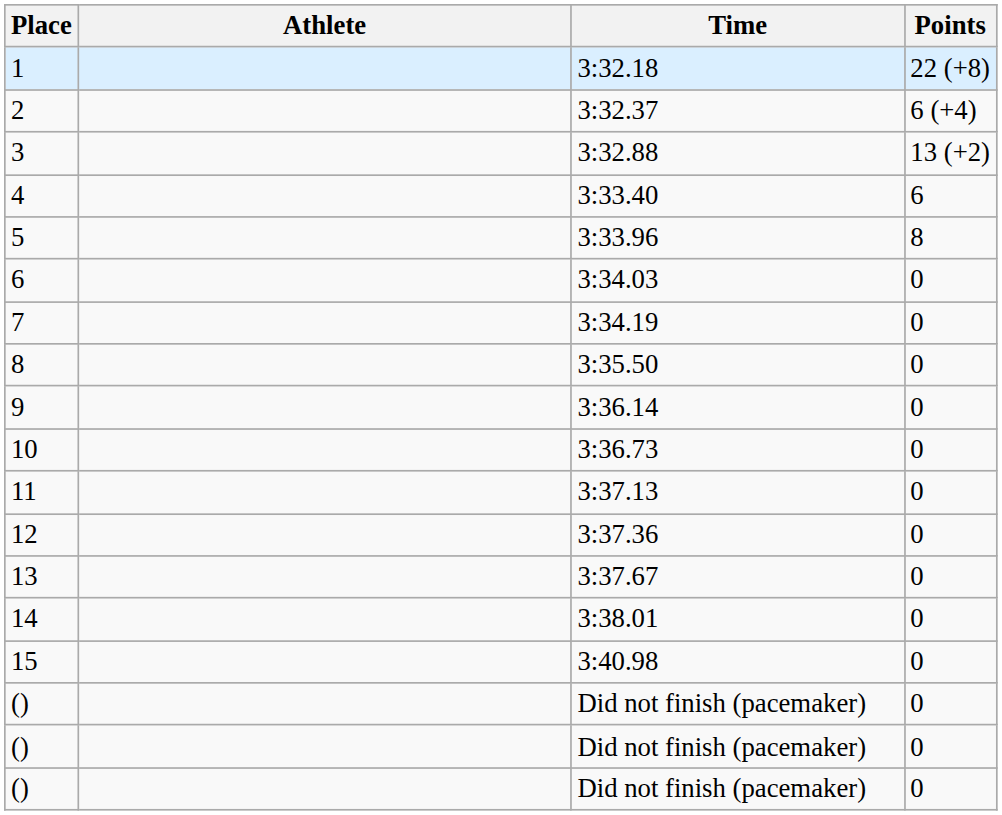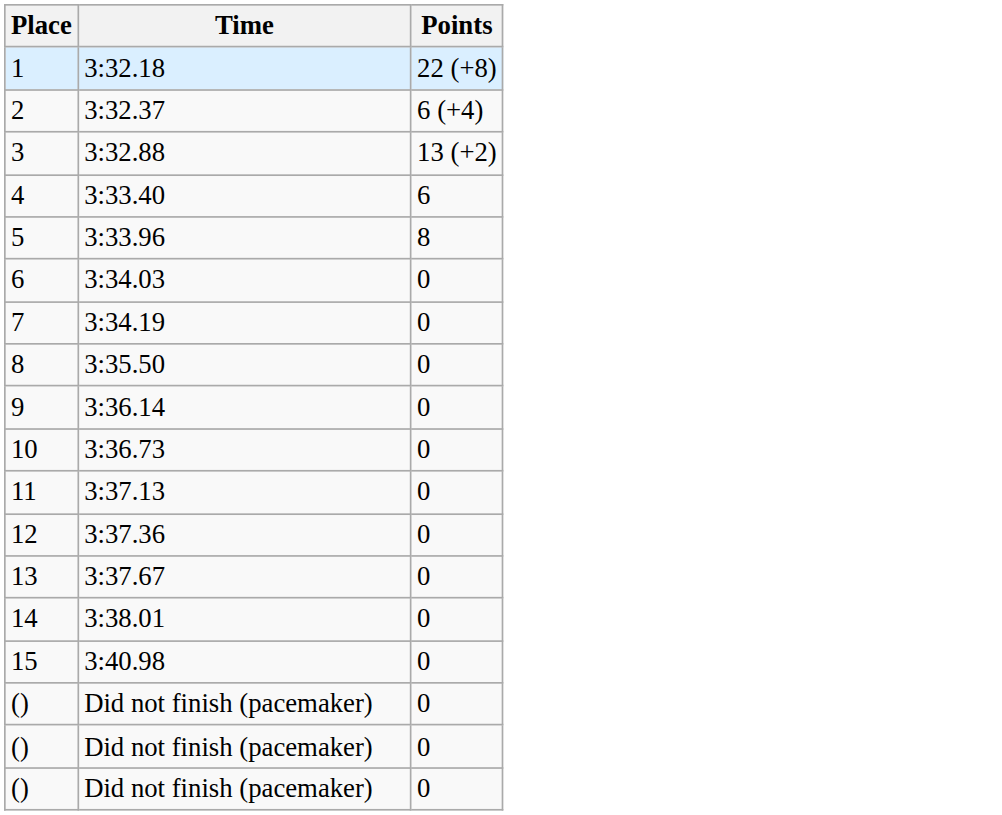- column: Athlete
